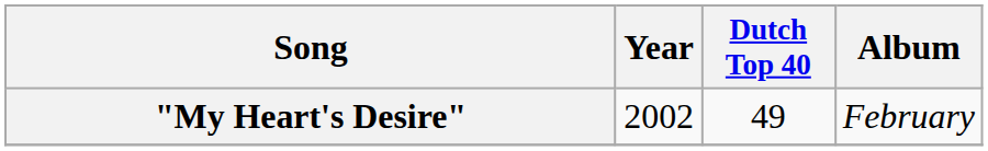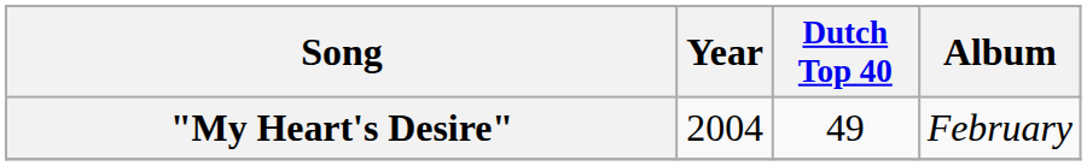"My Heart's Desire" | Year: 2002 -> 2004
